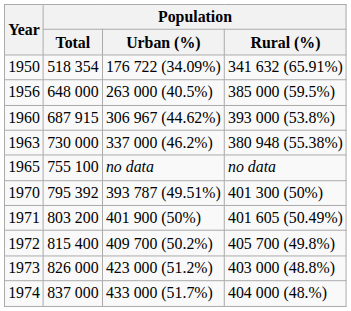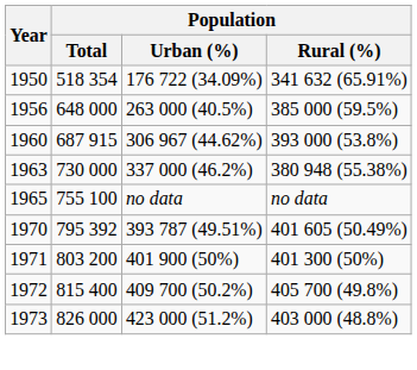1970 | Population / Rural (%): 401 300 (50%) -> 401 605 (50.49%)
1971 | Population / Rural (%): 401 605 (50.49%) -> 401 300 (50%)
- row: 1974 | 837 000 | 433 000 (51.7%) | 404 000 (48.%)
